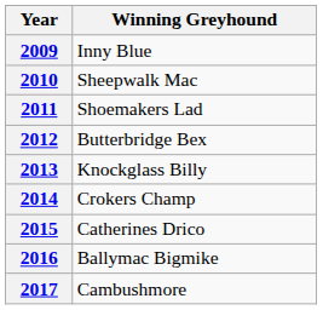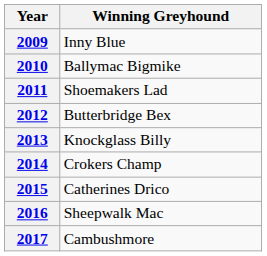2010 | Winning Greyhound: Sheepwalk Mac -> Ballymac Bigmike
2016 | Winning Greyhound: Ballymac Bigmike -> Sheepwalk Mac
